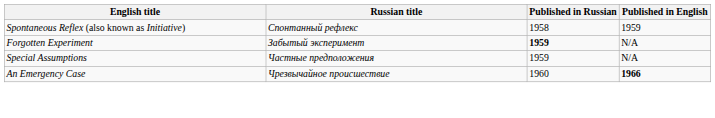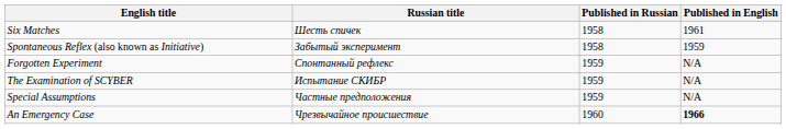+ row: Six Matches | Шесть спичек | 1958 | 1961
Spontaneous Reflex (also known as Initiative) | Russian title: Спонтанный рефлекс -> Забытый эксперимент
Forgotten Experiment | Russian title: Забытый эксперимент -> Спонтанный рефлекс
Forgotten Experiment | Published in Russian: bold -> normal
+ row: The Examination of SCYBER | Испытание СКИБР | 1959 | N/A
